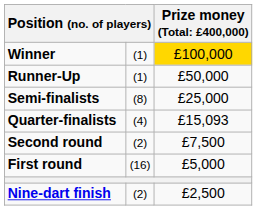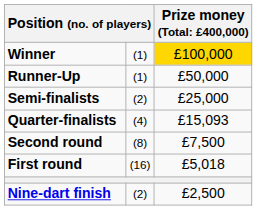Semi-finalists | column 2: (8) -> (2)
Second round | column 2: (2) -> (8)
First round | column 3: £5,000 -> £5,018
